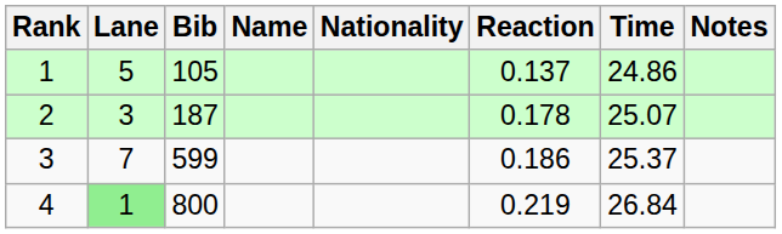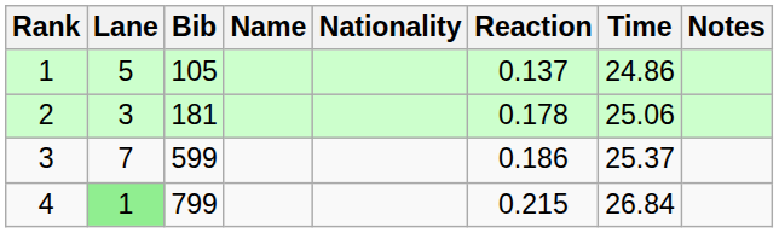2 | Bib: 187 -> 181
2 | Time: 25.07 -> 25.06
4 | Bib: 800 -> 799
4 | Reaction: 0.219 -> 0.215
